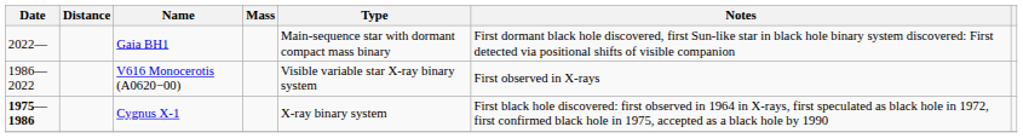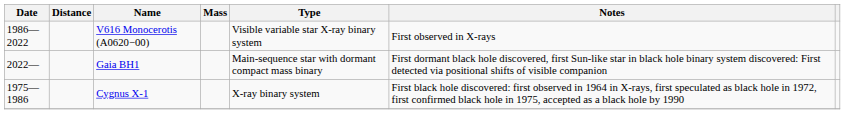rows swapped: Gaia BH1 <-> V616 Monocerotis (A0620−00)
Cygnus X-1 | Date: bold -> normal
